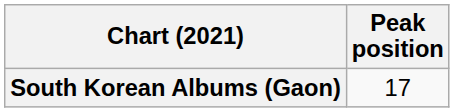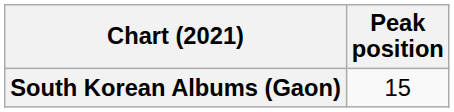South Korean Albums (Gaon) | Peak position: 17 -> 15
